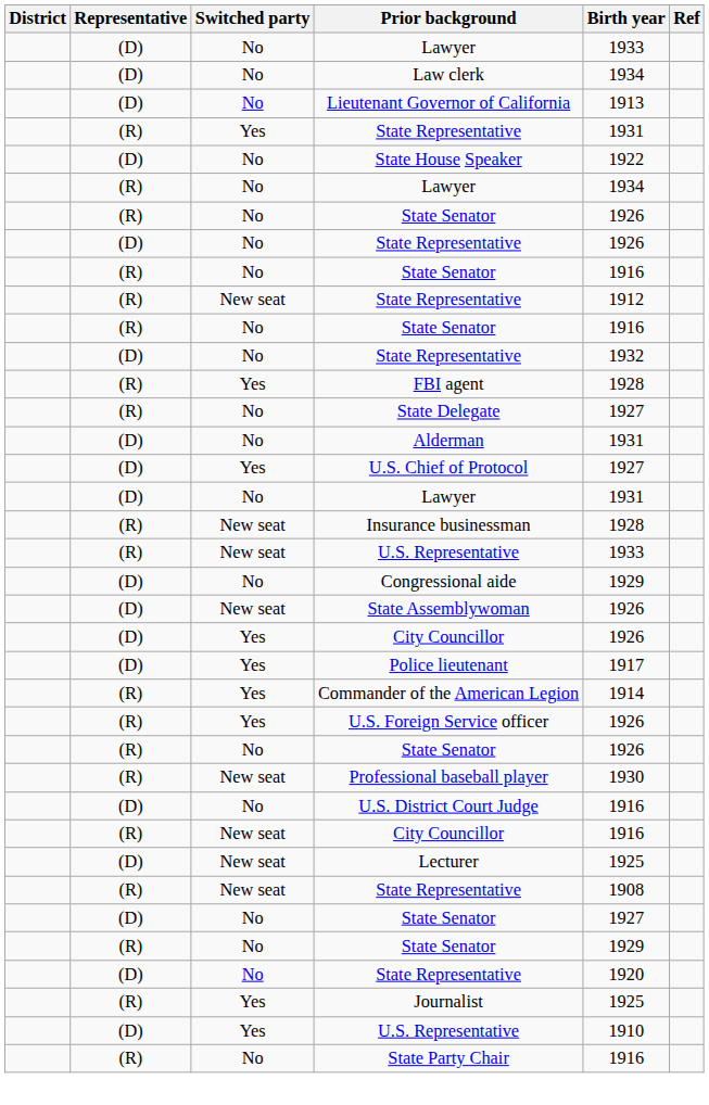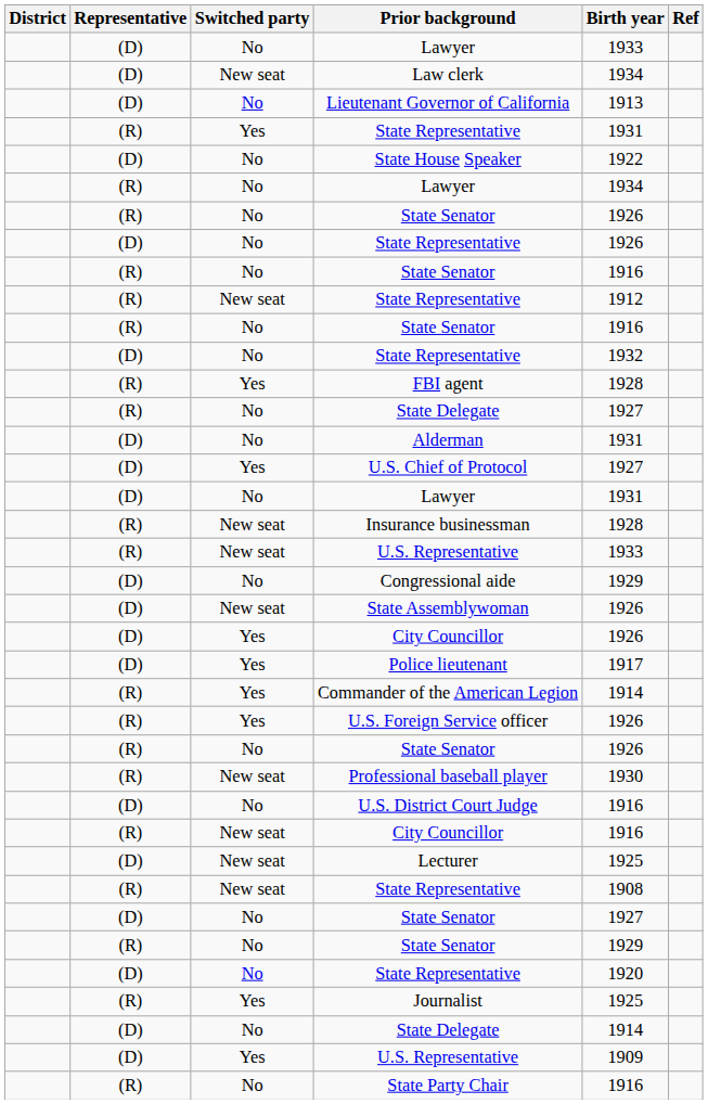Law clerk | Switched party: No -> New seat
+ row: (D) | No | State Delegate | 1914
(D) / U.S. Representative | Birth year: 1910 -> 1909
